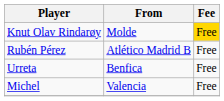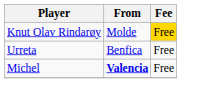- row: Rubén Pérez | Atlético Madrid B | Free
Michel | From: normal -> bold
